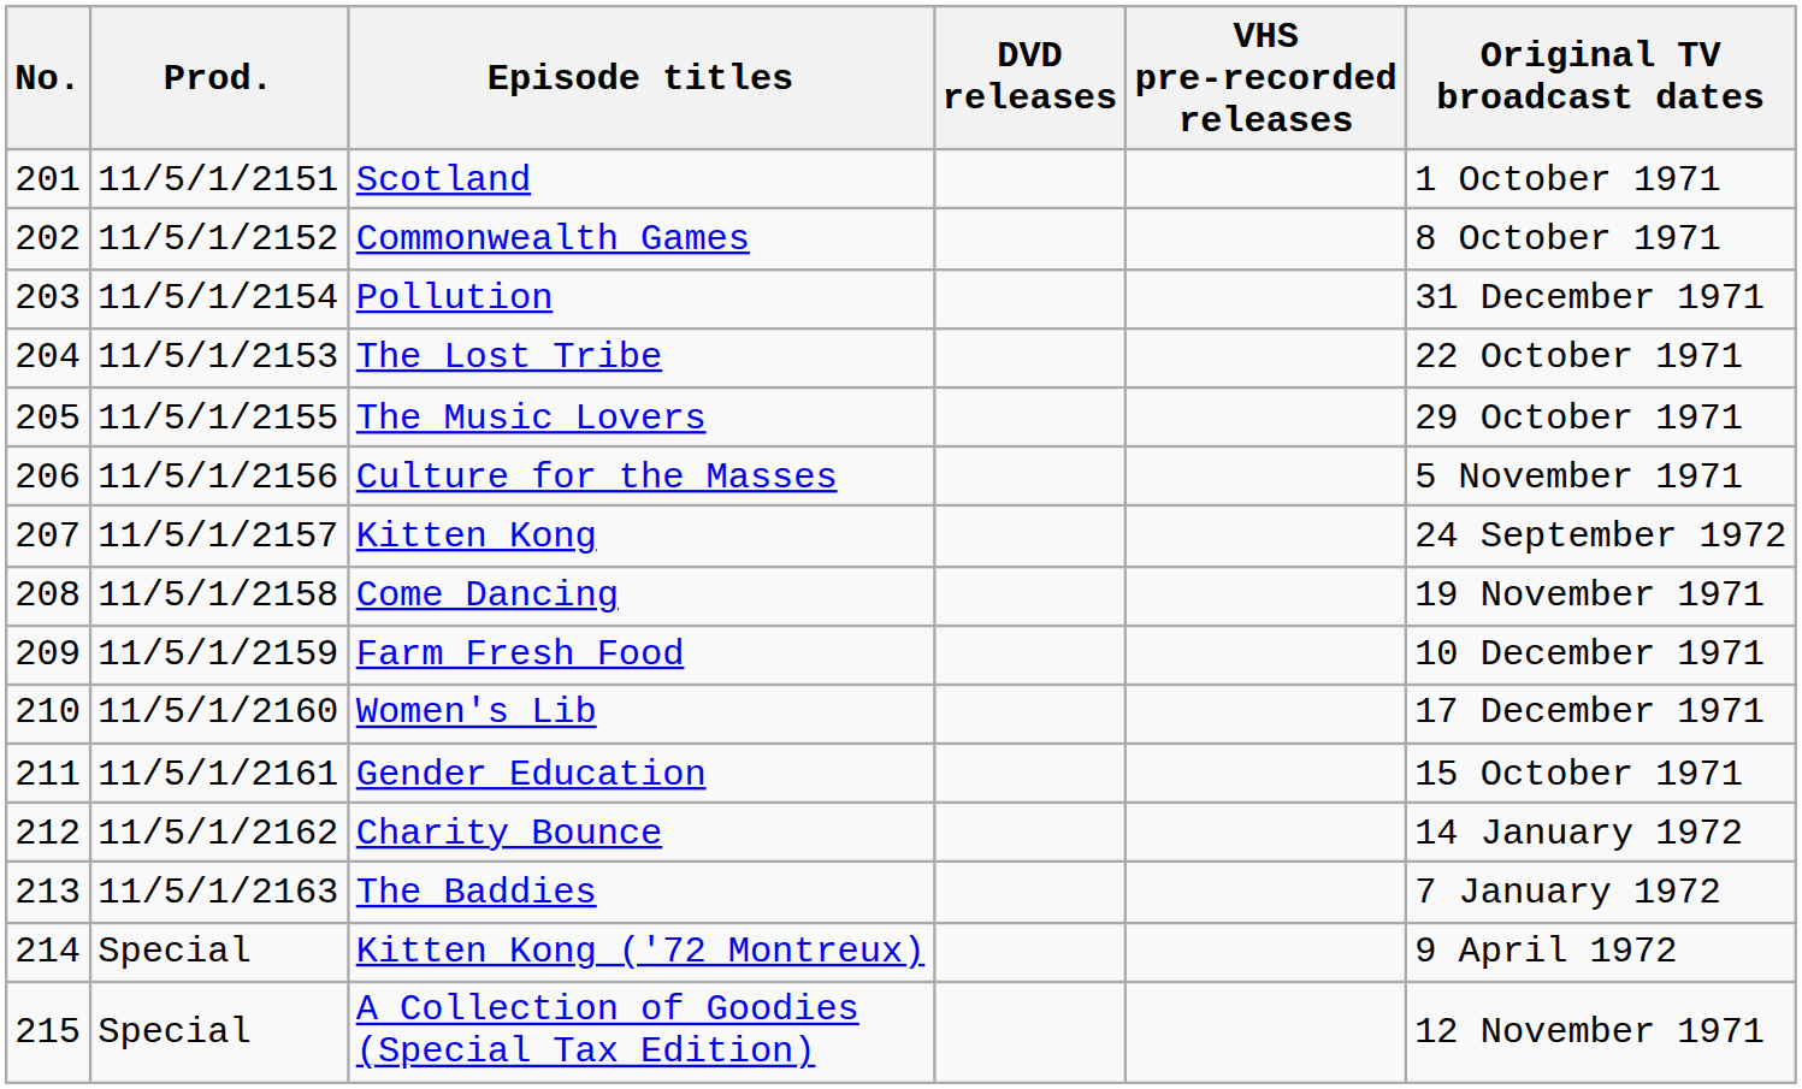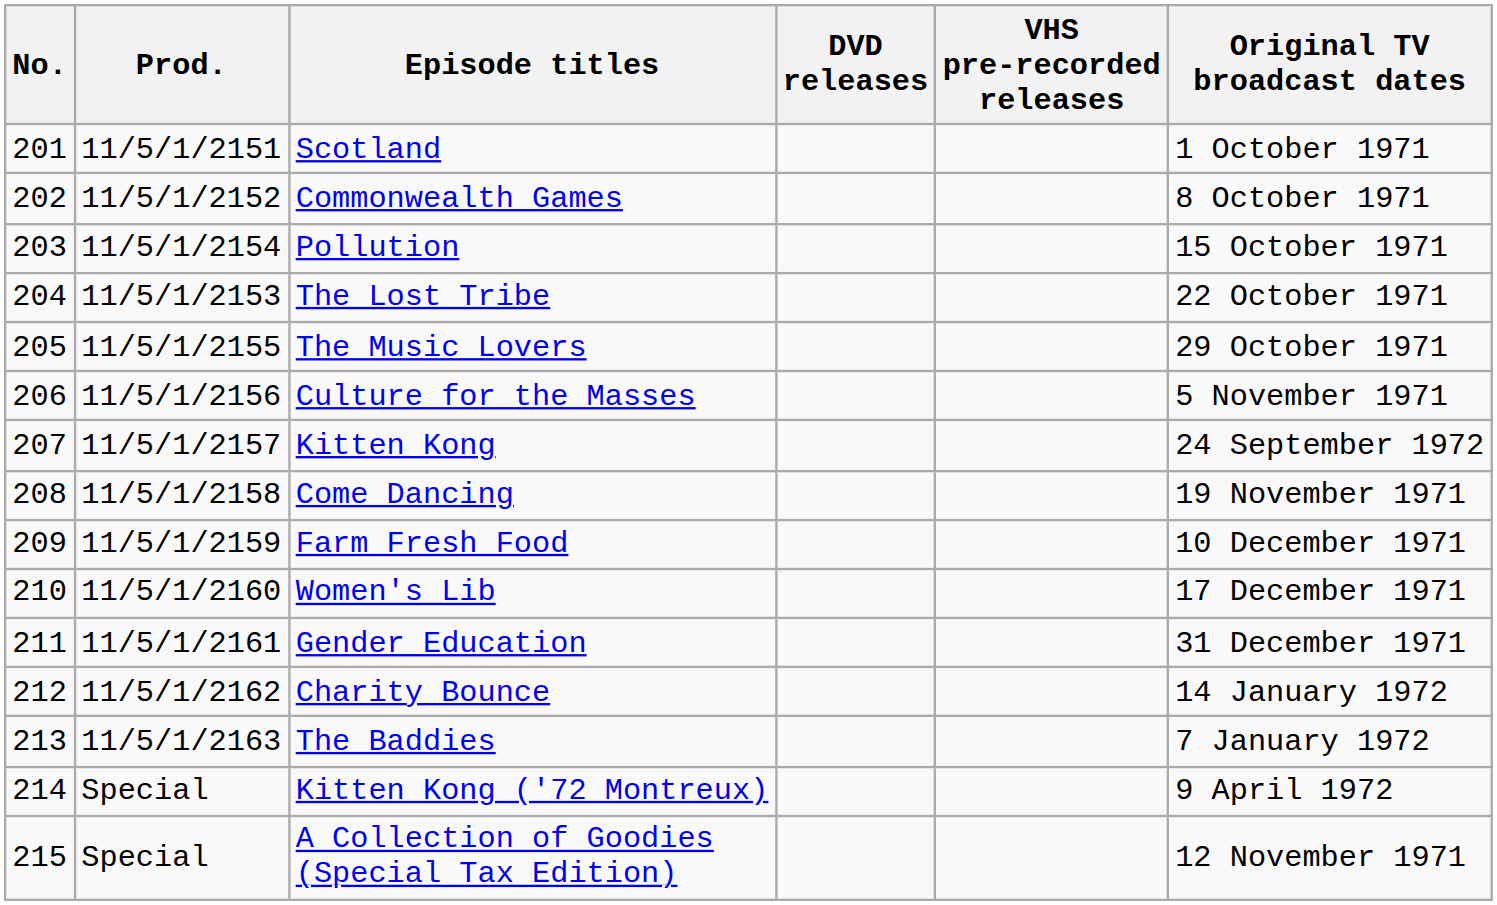Pollution | Original TV broadcast dates: 31 December 1971 -> 15 October 1971
Gender Education | Original TV broadcast dates: 15 October 1971 -> 31 December 1971
